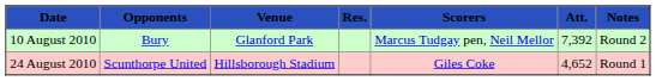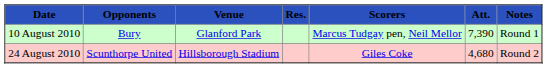10 August 2010 | Att.: 7,392 -> 7,390
10 August 2010 | Notes: Round 2 -> Round 1
24 August 2010 | Att.: 4,652 -> 4,680
24 August 2010 | Notes: Round 1 -> Round 2
